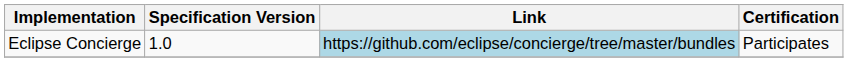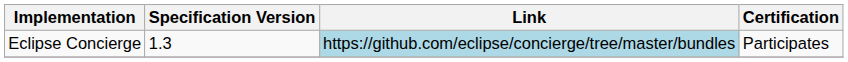Eclipse Concierge | Specification Version: 1.0 -> 1.3
